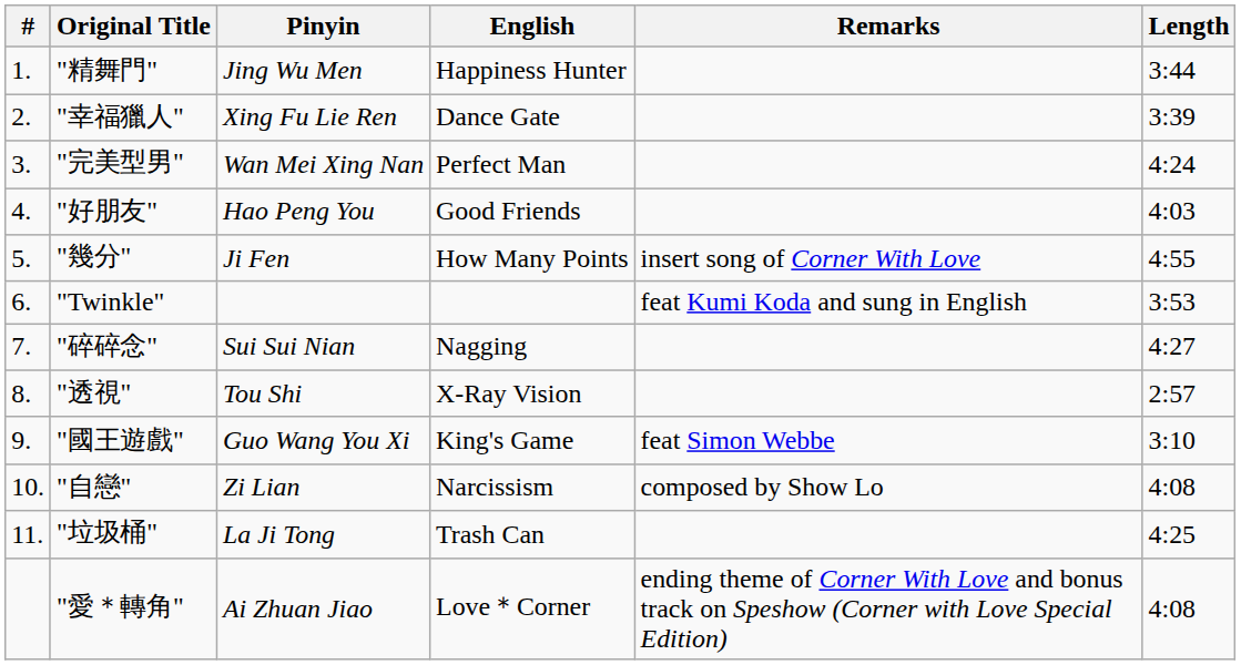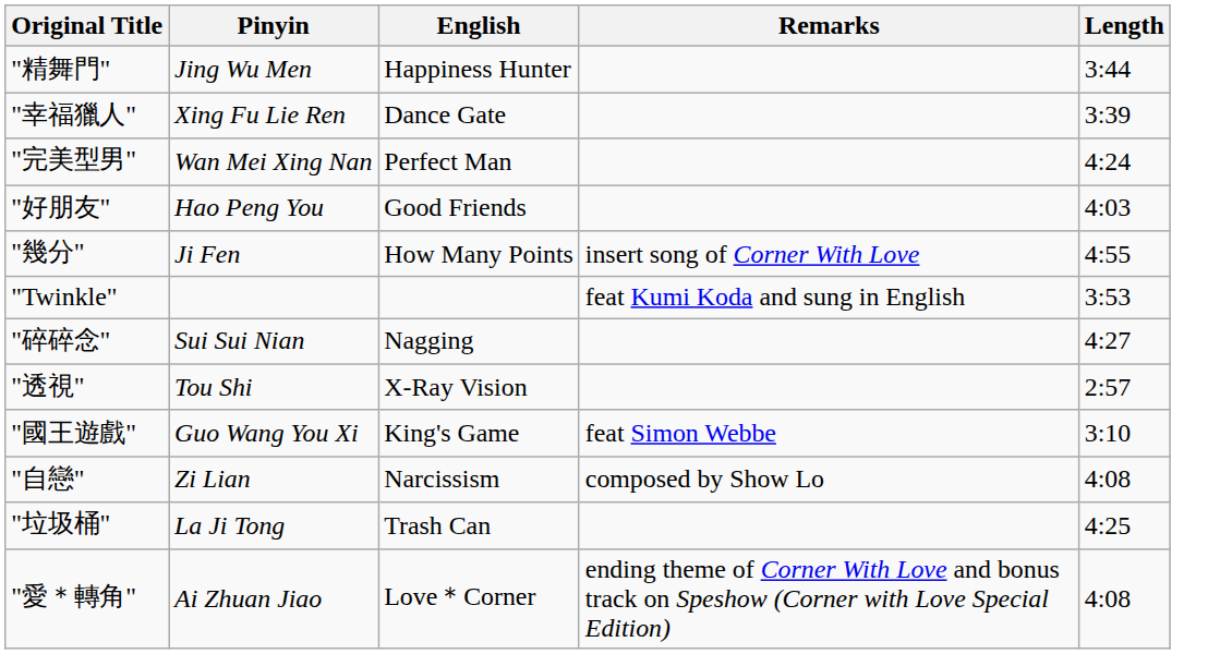- column: # | 1. | 2. | 3. | 4. | 5. | 6. | 7. | 8. | 9. | 10. | 11.
